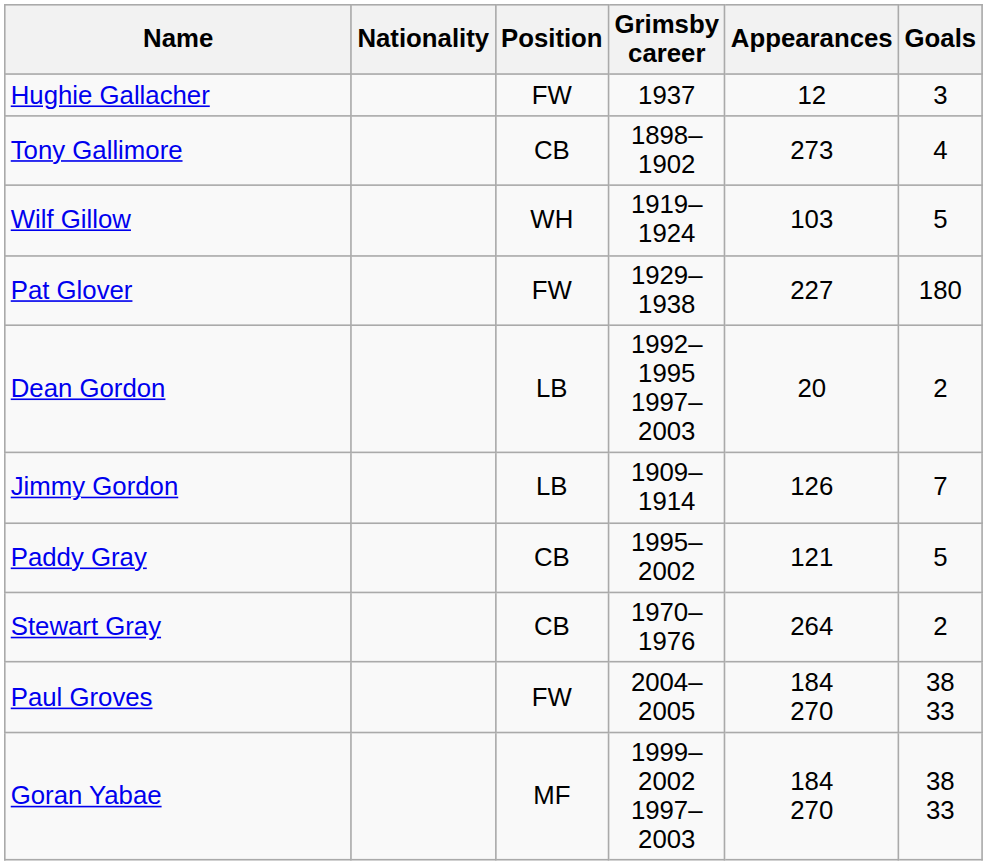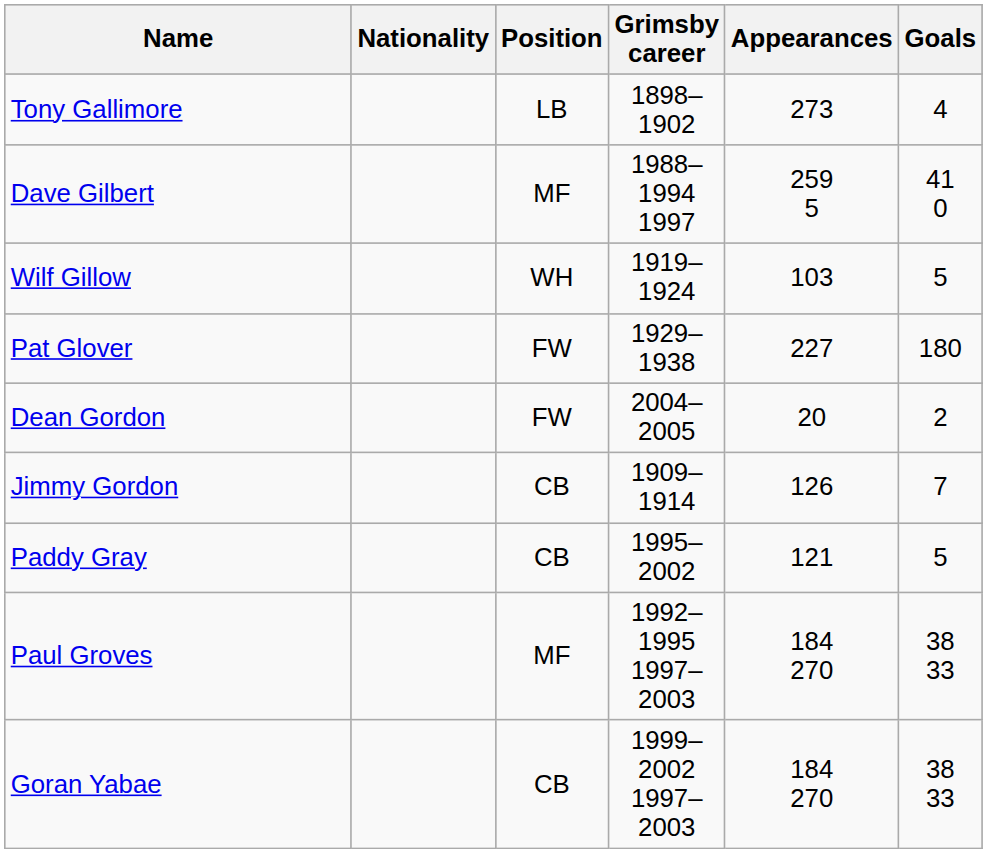- row: Hughie Gallacher | FW | 1937 | 12 | 3
Tony Gallimore | Position: CB -> LB
+ row: Dave Gilbert | MF | 1988–1994 1997 | 259 5 | 41 0
Dean Gordon | Position: LB -> FW
Dean Gordon | Grimsby career: 1992–1995 1997–2003 -> 2004–2005
Jimmy Gordon | Position: LB -> CB
- row: Stewart Gray | CB | 1970–1976 | 264 | 2
Paul Groves | Position: FW -> MF
Paul Groves | Grimsby career: 2004–2005 -> 1992–1995 1997–2003
Goran Yabae | Position: MF -> CB
